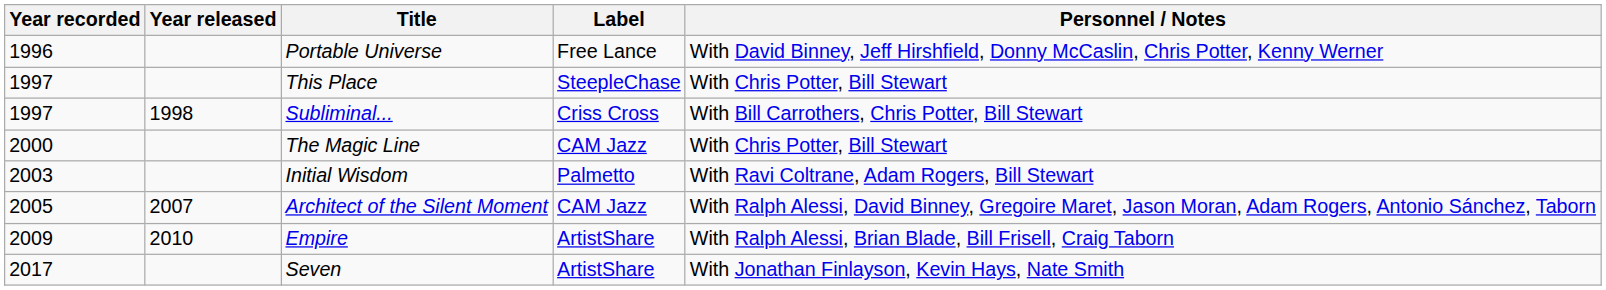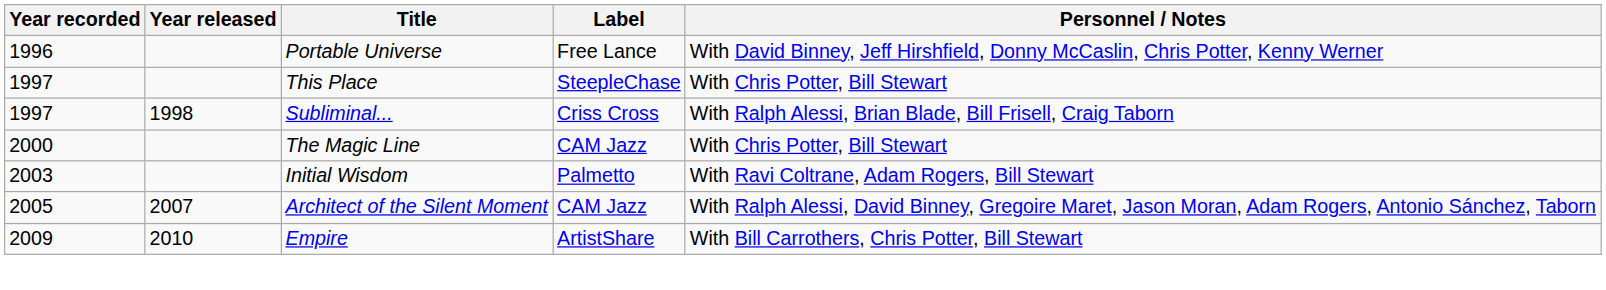Subliminal... | Personnel / Notes: With Bill Carrothers, Chris Potter, Bill Stewart -> With Ralph Alessi, Brian Blade, Bill Frisell, Craig Taborn
Empire | Personnel / Notes: With Ralph Alessi, Brian Blade, Bill Frisell, Craig Taborn -> With Bill Carrothers, Chris Potter, Bill Stewart
- row: 2017 | Seven | ArtistShare | With Jonathan Finlayson, Kevin Hays, Nate Smith
